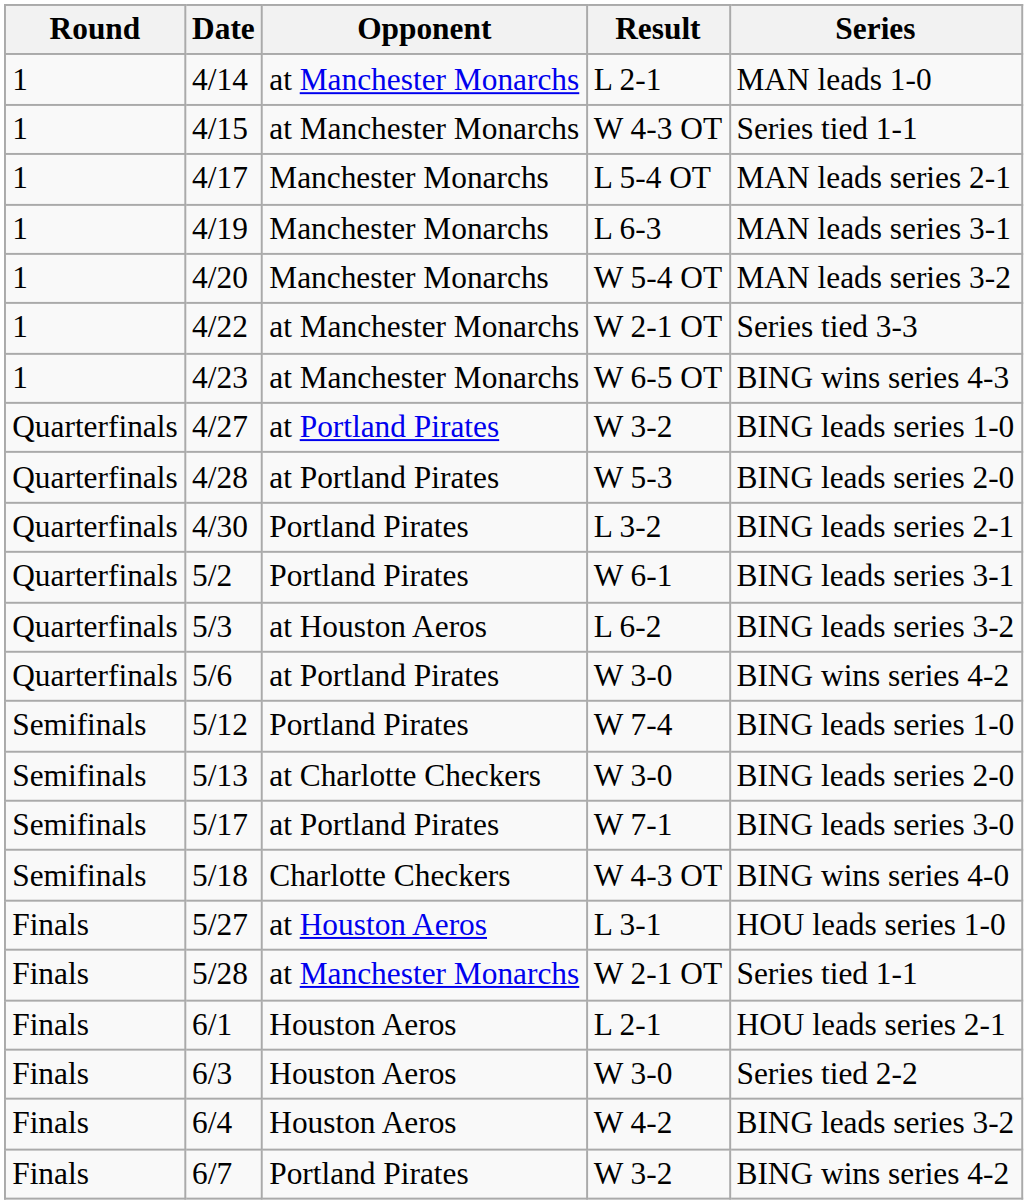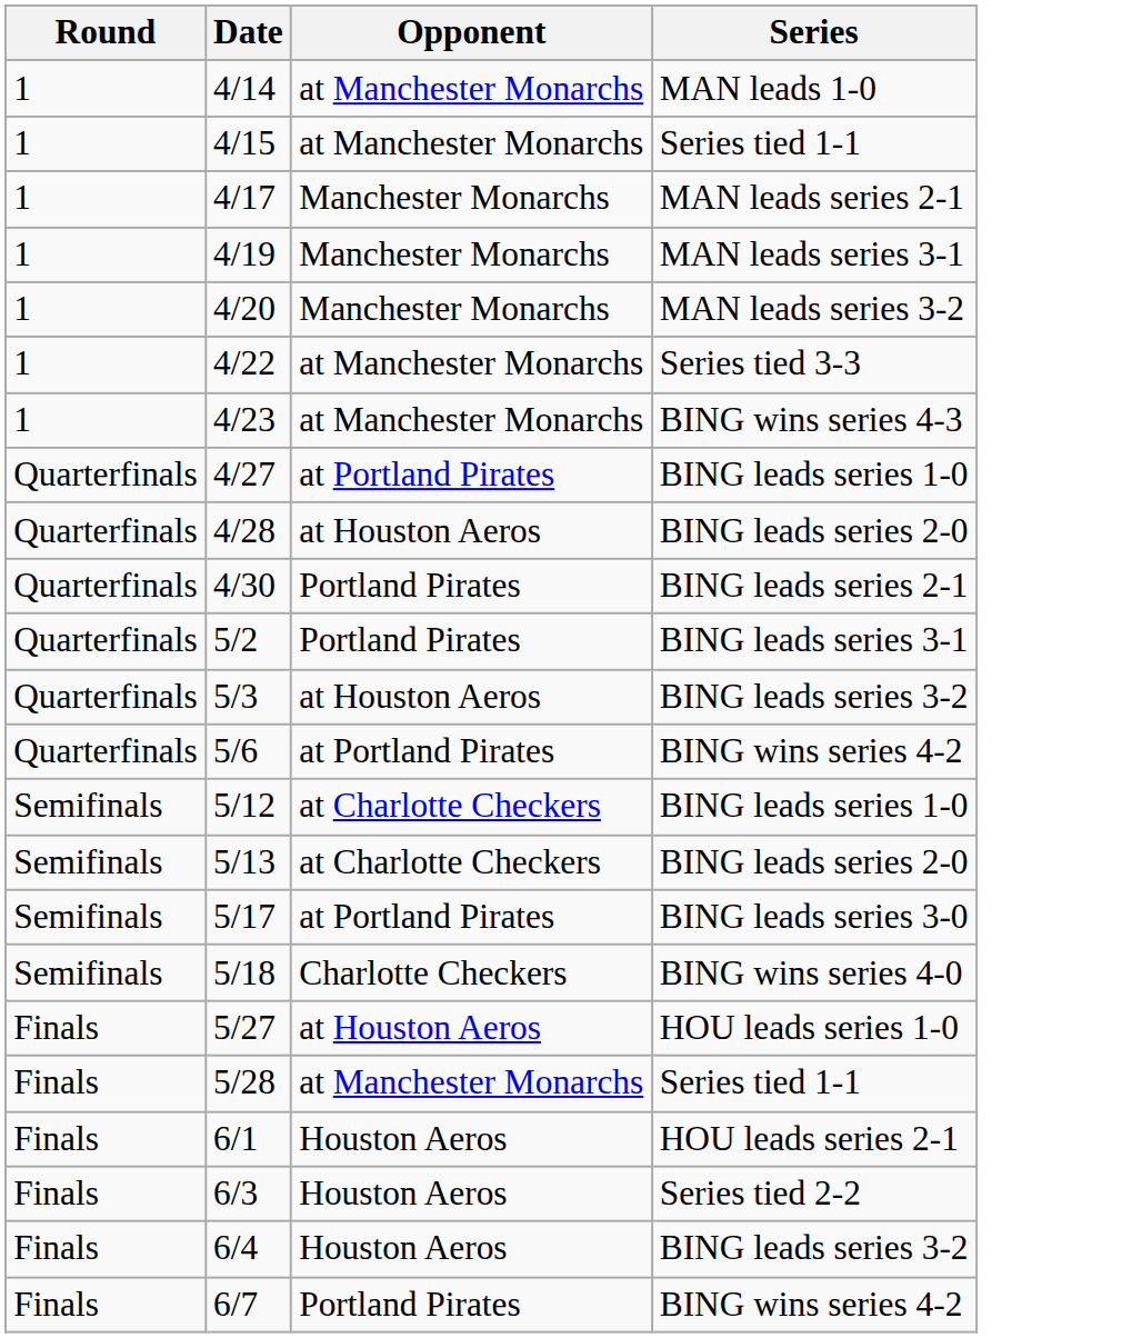- column: Result | L 2-1 | W 4-3 OT | L 5-4 OT | L 6-3 | W 5-4 OT | W 2-1 OT | W 6-5 OT | W 3-2 | W 5-3 | L 3-2 | W 6-1 | L 6-2 | W 3-0 | W 7-4 | W 3-0 | W 7-1 | W 4-3 OT | L 3-1 | W 2-1 OT | L 2-1 | W 3-0 | W 4-2 | W 3-2
4/28 | Opponent: at Portland Pirates -> at Houston Aeros
5/12 | Opponent: Portland Pirates -> at Charlotte Checkers
